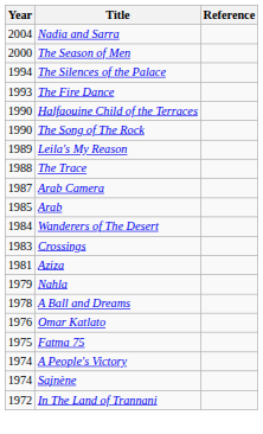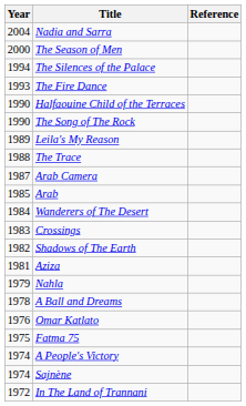+ row: 1982 | Shadows of The Earth
